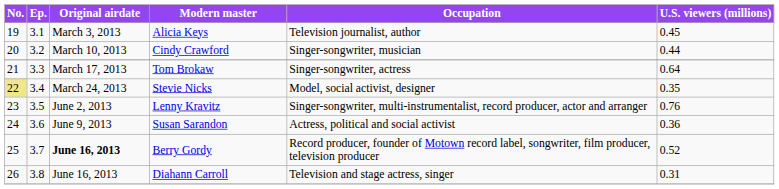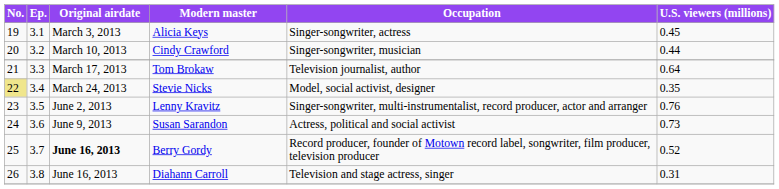Alicia Keys | Occupation: Television journalist, author -> Singer-songwriter, actress
Tom Brokaw | Occupation: Singer-songwriter, actress -> Television journalist, author
Susan Sarandon | U.S. viewers (millions): 0.36 -> 0.73
